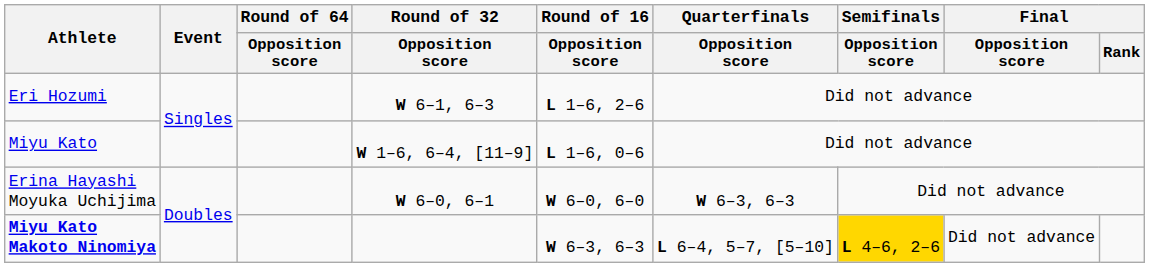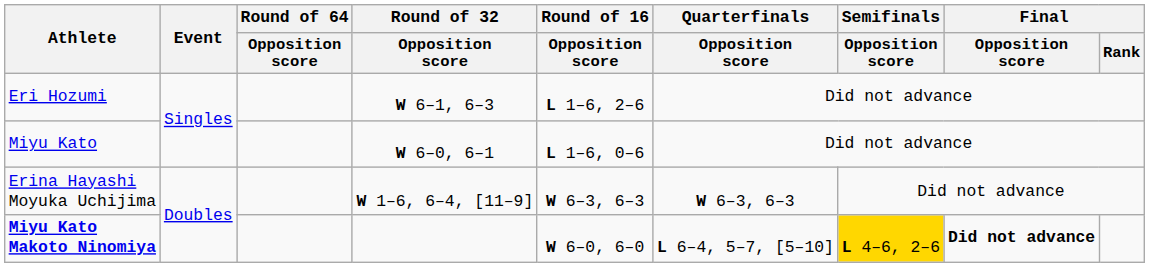Miyu Kato | Round of 32 / Opposition score: W 1–6, 6–4, [11–9] -> W 6–0, 6–1
Erina Hayashi Moyuka Uchijima | Round of 32 / Opposition score: W 6–0, 6–1 -> W 1–6, 6–4, [11–9]
Erina Hayashi Moyuka Uchijima | Round of 16 / Opposition score: W 6–0, 6–0 -> W 6–3, 6–3
Miyu Kato Makoto Ninomiya | Round of 16 / Opposition score: W 6–3, 6–3 -> W 6–0, 6–0
Miyu Kato Makoto Ninomiya | Final / Opposition score: normal -> bold
